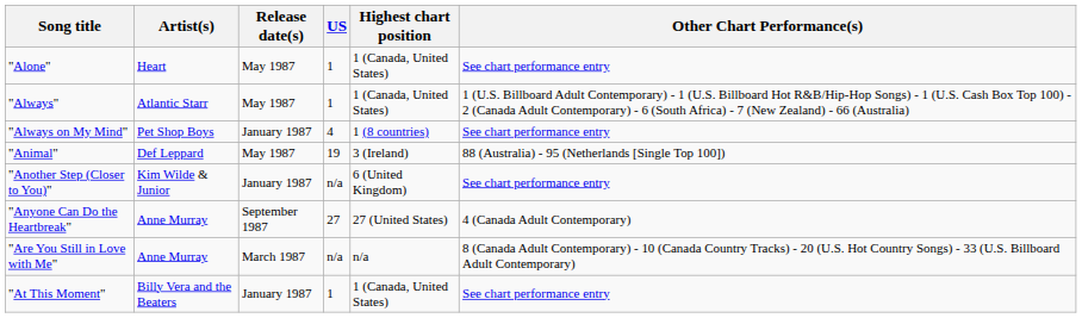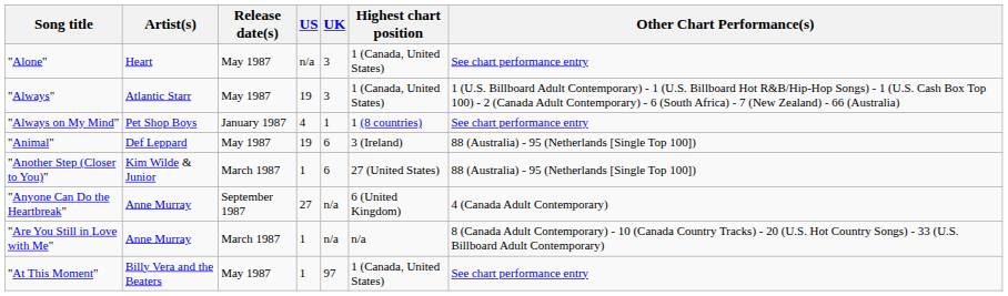+ column: UK | 3 | 3 | 1 | 6 | 6 | n/a | n/a | 97
"Alone" | US: 1 -> n/a
"Always" | US: 1 -> 19
"Another Step (Closer to You)" | Release date(s): January 1987 -> March 1987
"Another Step (Closer to You)" | US: n/a -> 1
"Another Step (Closer to You)" | Highest chart position: 6 (United Kingdom) -> 27 (United States)
"Another Step (Closer to You)" | Other Chart Performance(s): See chart performance entry -> 88 (Australia) - 95 (Netherlands [Single Top 100])
"Anyone Can Do the Heartbreak" | Highest chart position: 27 (United States) -> 6 (United Kingdom)
"Are You Still in Love with Me" | US: n/a -> 1
"At This Moment" | Release date(s): January 1987 -> May 1987
